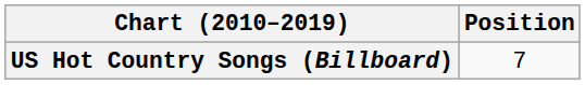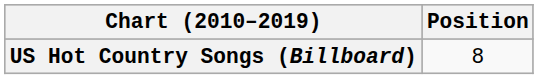US Hot Country Songs (Billboard) | Position: 7 -> 8
